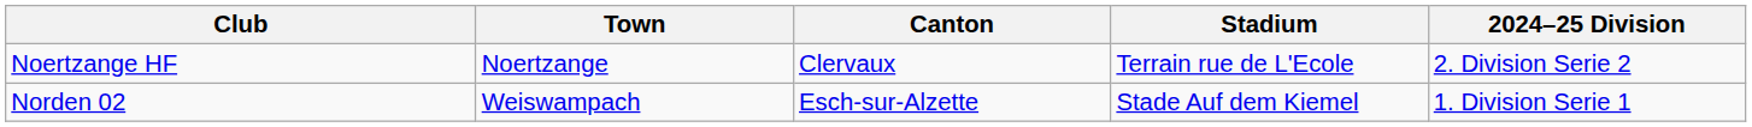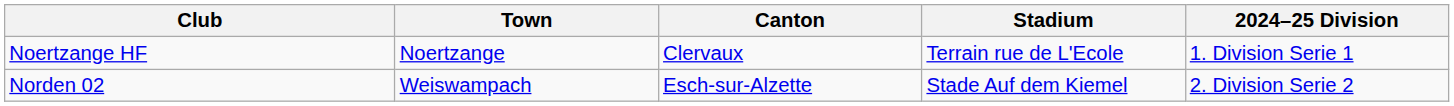Noertzange HF | 2024–25 Division: 2. Division Serie 2 -> 1. Division Serie 1
Norden 02 | 2024–25 Division: 1. Division Serie 1 -> 2. Division Serie 2
